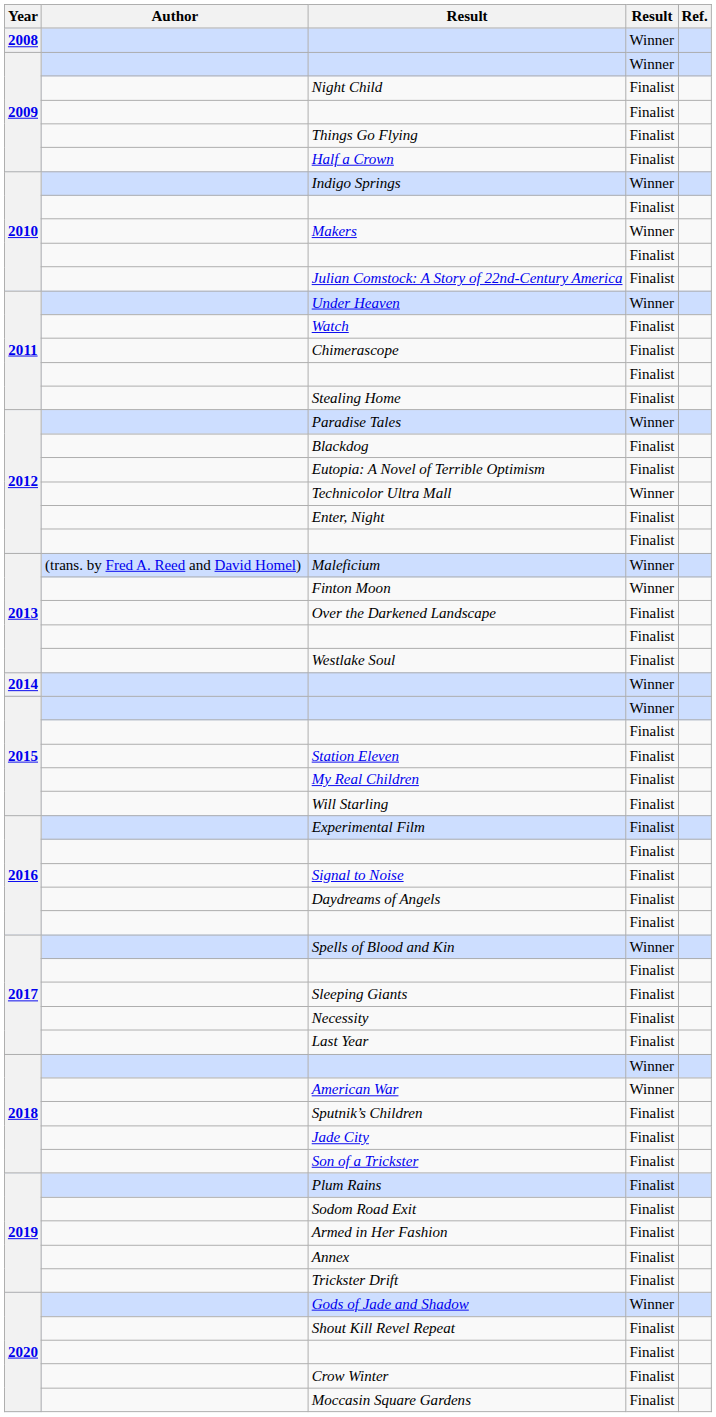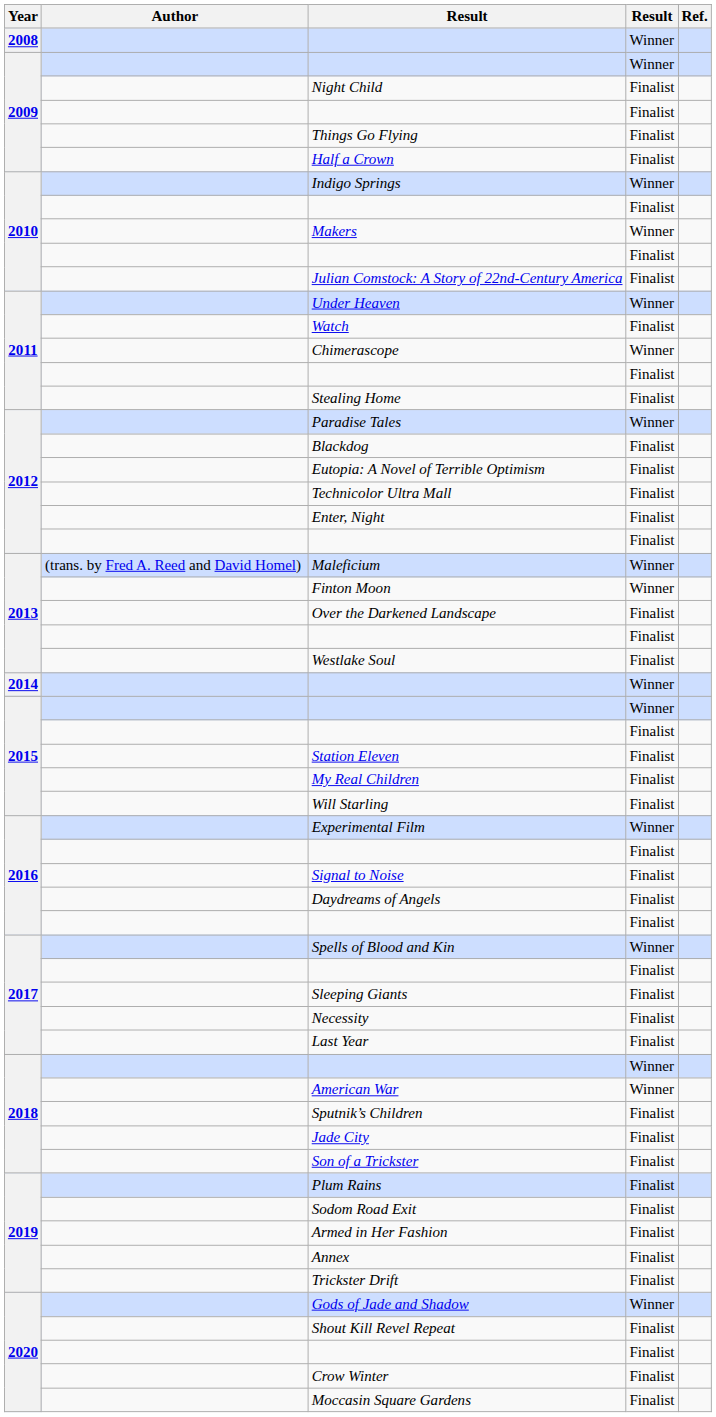Chimerascope | column 4: Finalist -> Winner
Technicolor Ultra Mall | column 4: Winner -> Finalist
Experimental Film | column 4: Finalist -> Winner
